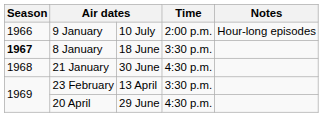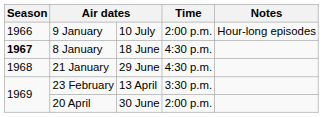8 January | Time: 3:30 p.m. -> 4:30 p.m.
21 January | column 3: 30 June -> 29 June
20 April | column 3: 29 June -> 30 June
20 April | Time: 4:30 p.m. -> 2:00 p.m.
